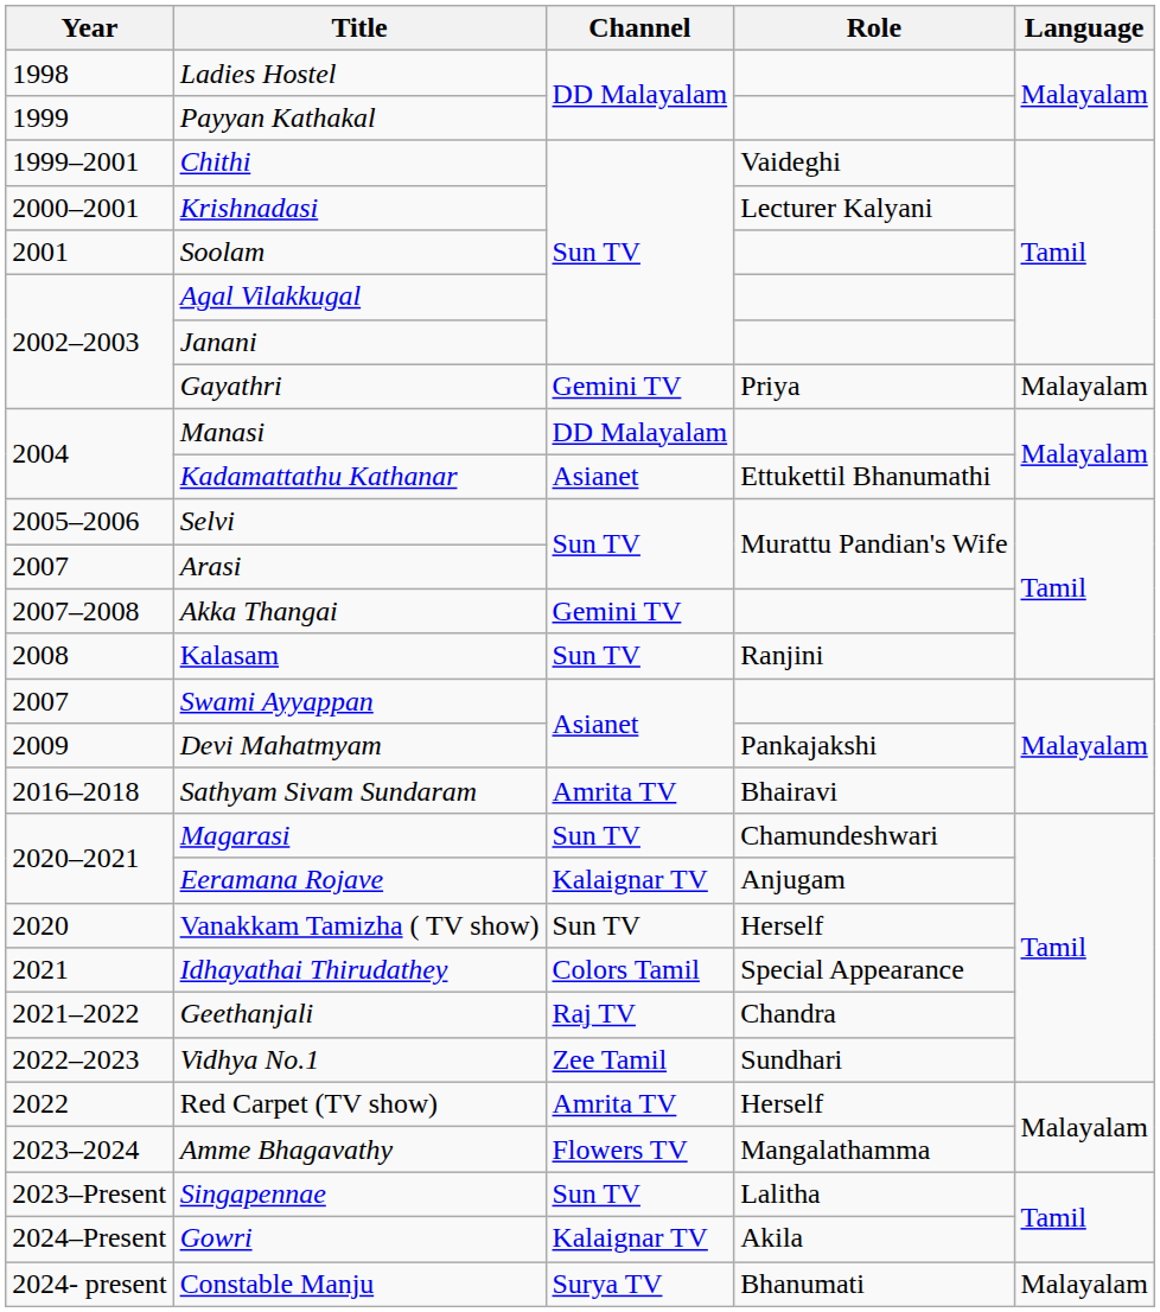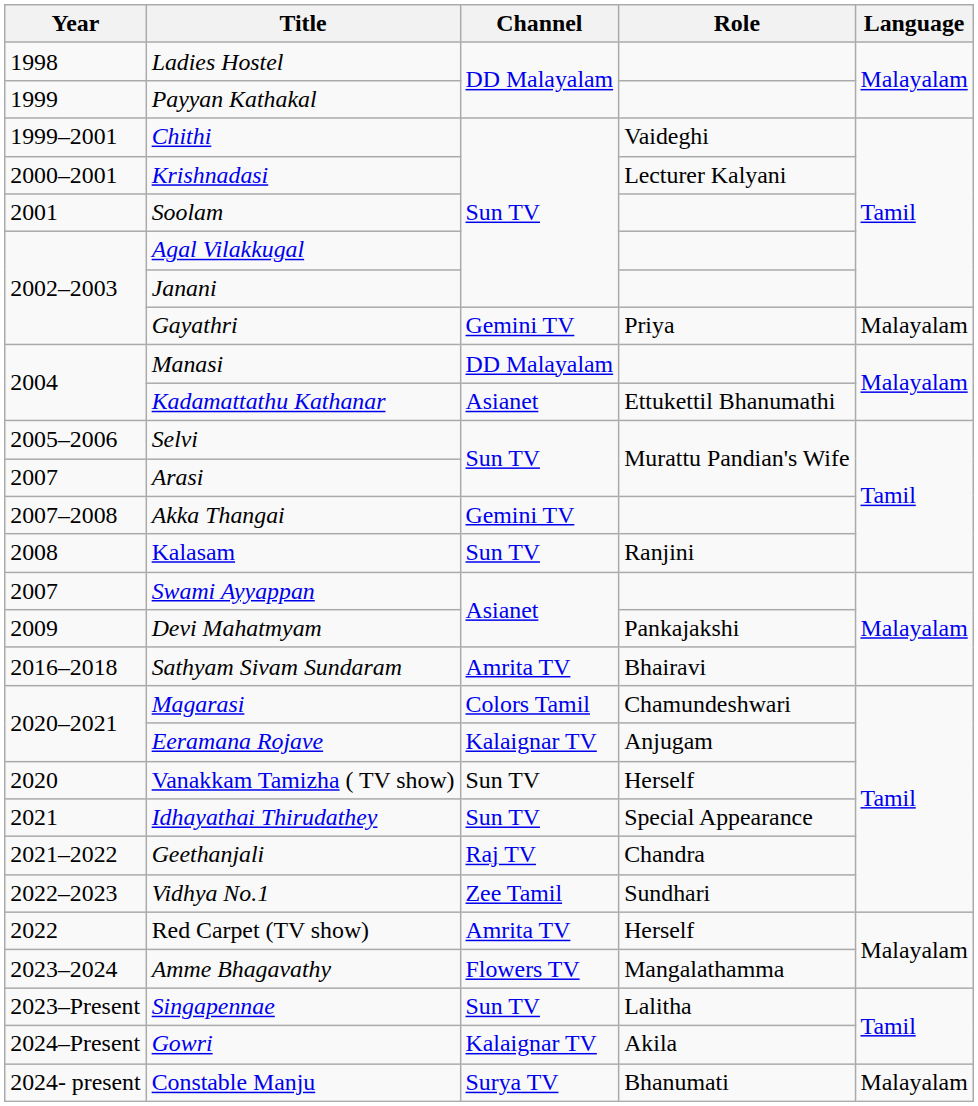Magarasi | Channel: Sun TV -> Colors Tamil
Idhayathai Thirudathey | Channel: Colors Tamil -> Sun TV
